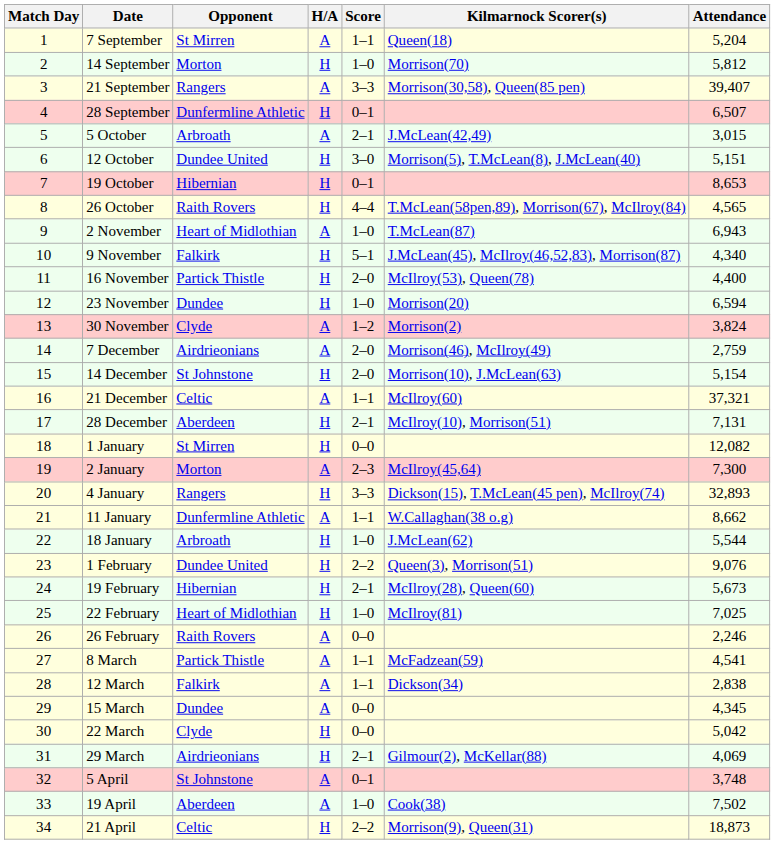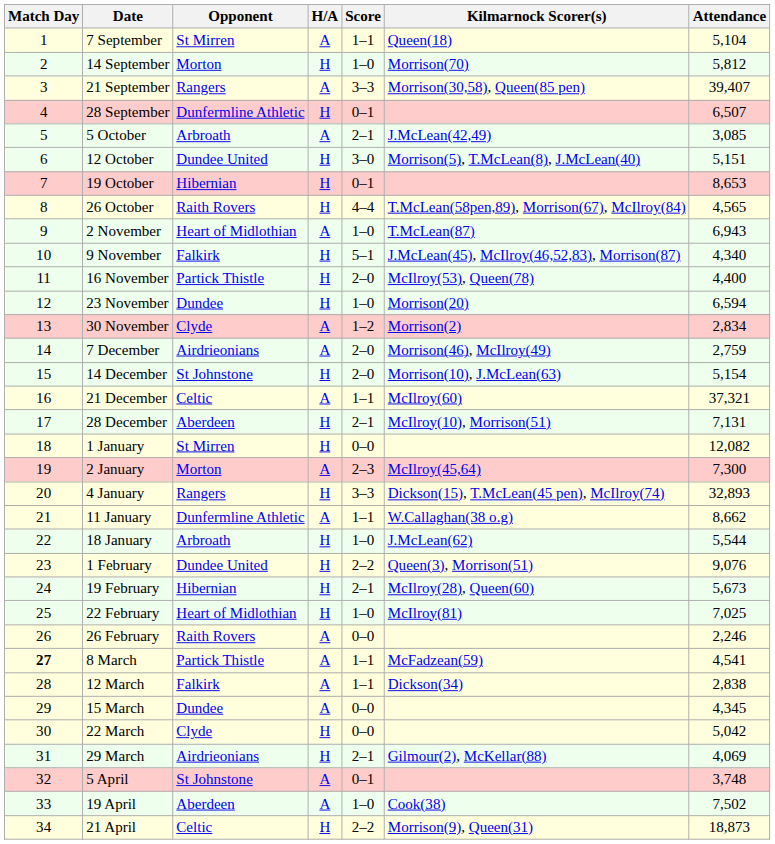7 September | Attendance: 5,204 -> 5,104
5 October | Attendance: 3,015 -> 3,085
30 November | Attendance: 3,824 -> 2,834
8 March | Match Day: normal -> bold
